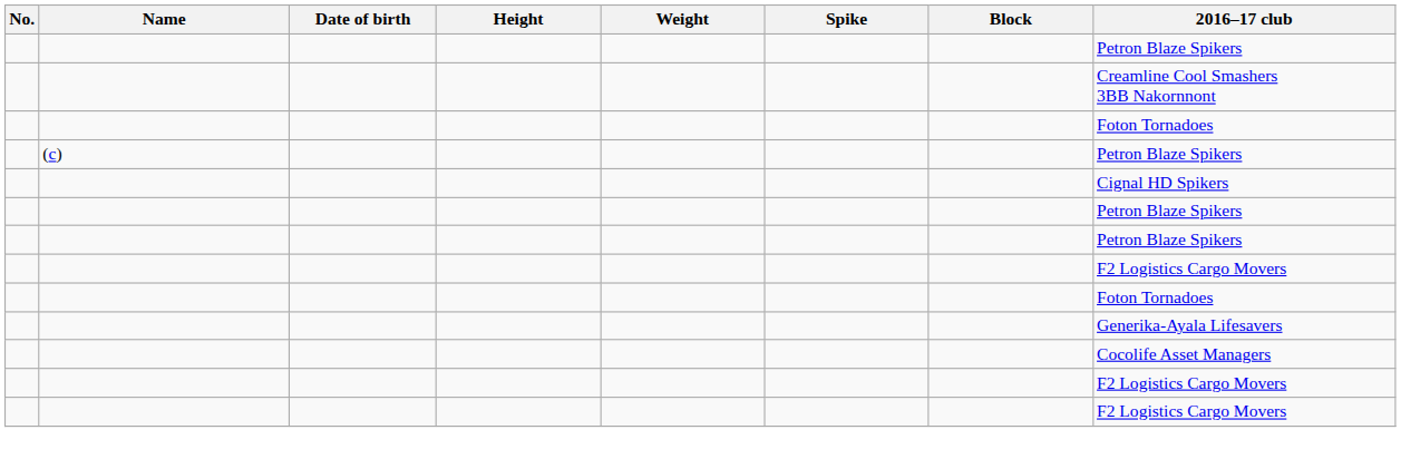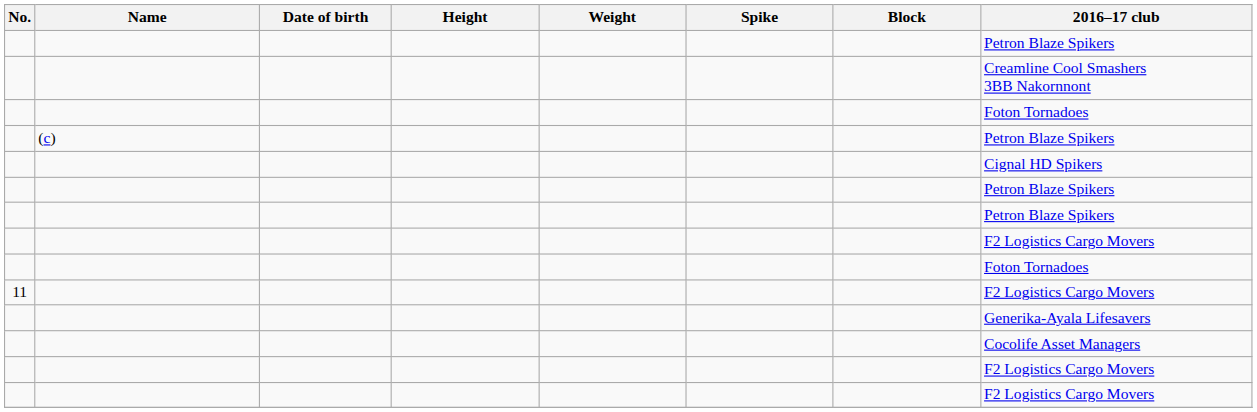+ row: 11 | F2 Logistics Cargo Movers
